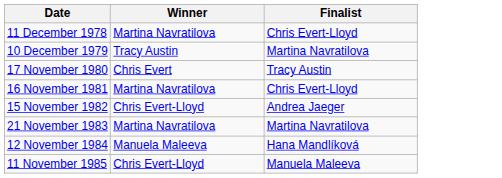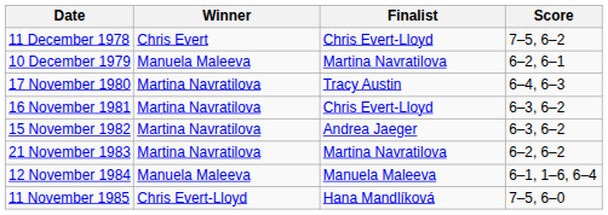+ column: Score | 7–5, 6–2 | 6–2, 6–1 | 6–4, 6–3 | 6–3, 6–2 | 6–3, 6–2 | 6–2, 6–2 | 6–1, 1–6, 6–4 | 7–5, 6–0
11 December 1978 | Winner: Martina Navratilova -> Chris Evert
10 December 1979 | Winner: Tracy Austin -> Manuela Maleeva
17 November 1980 | Winner: Chris Evert -> Martina Navratilova
15 November 1982 | Winner: Chris Evert-Lloyd -> Martina Navratilova
12 November 1984 | Finalist: Hana Mandlíková -> Manuela Maleeva
11 November 1985 | Finalist: Manuela Maleeva -> Hana Mandlíková
